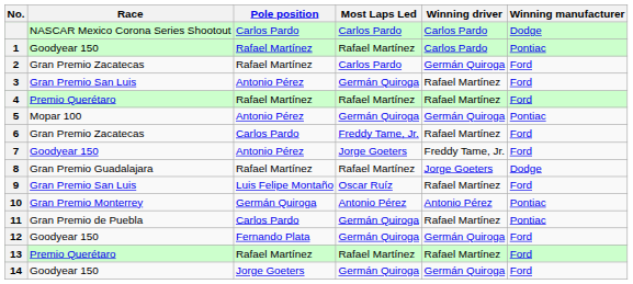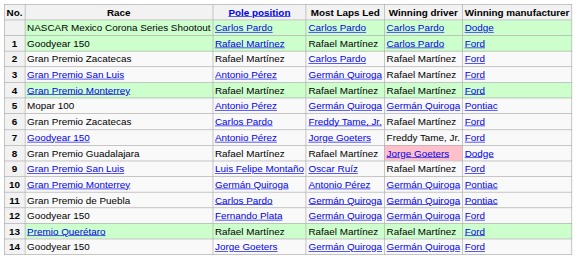1 | Winning manufacturer: Pontiac -> Ford
2 | Winning driver: Germán Quiroga -> Rafael Martínez
4 | Race: Premio Querétaro -> Gran Premio Monterrey
8 | Winning driver: no background -> pink background
10 | Winning driver: Antonio Pérez -> Germán Quiroga
11 | Winning driver: Rafael Martínez -> Germán Quiroga
